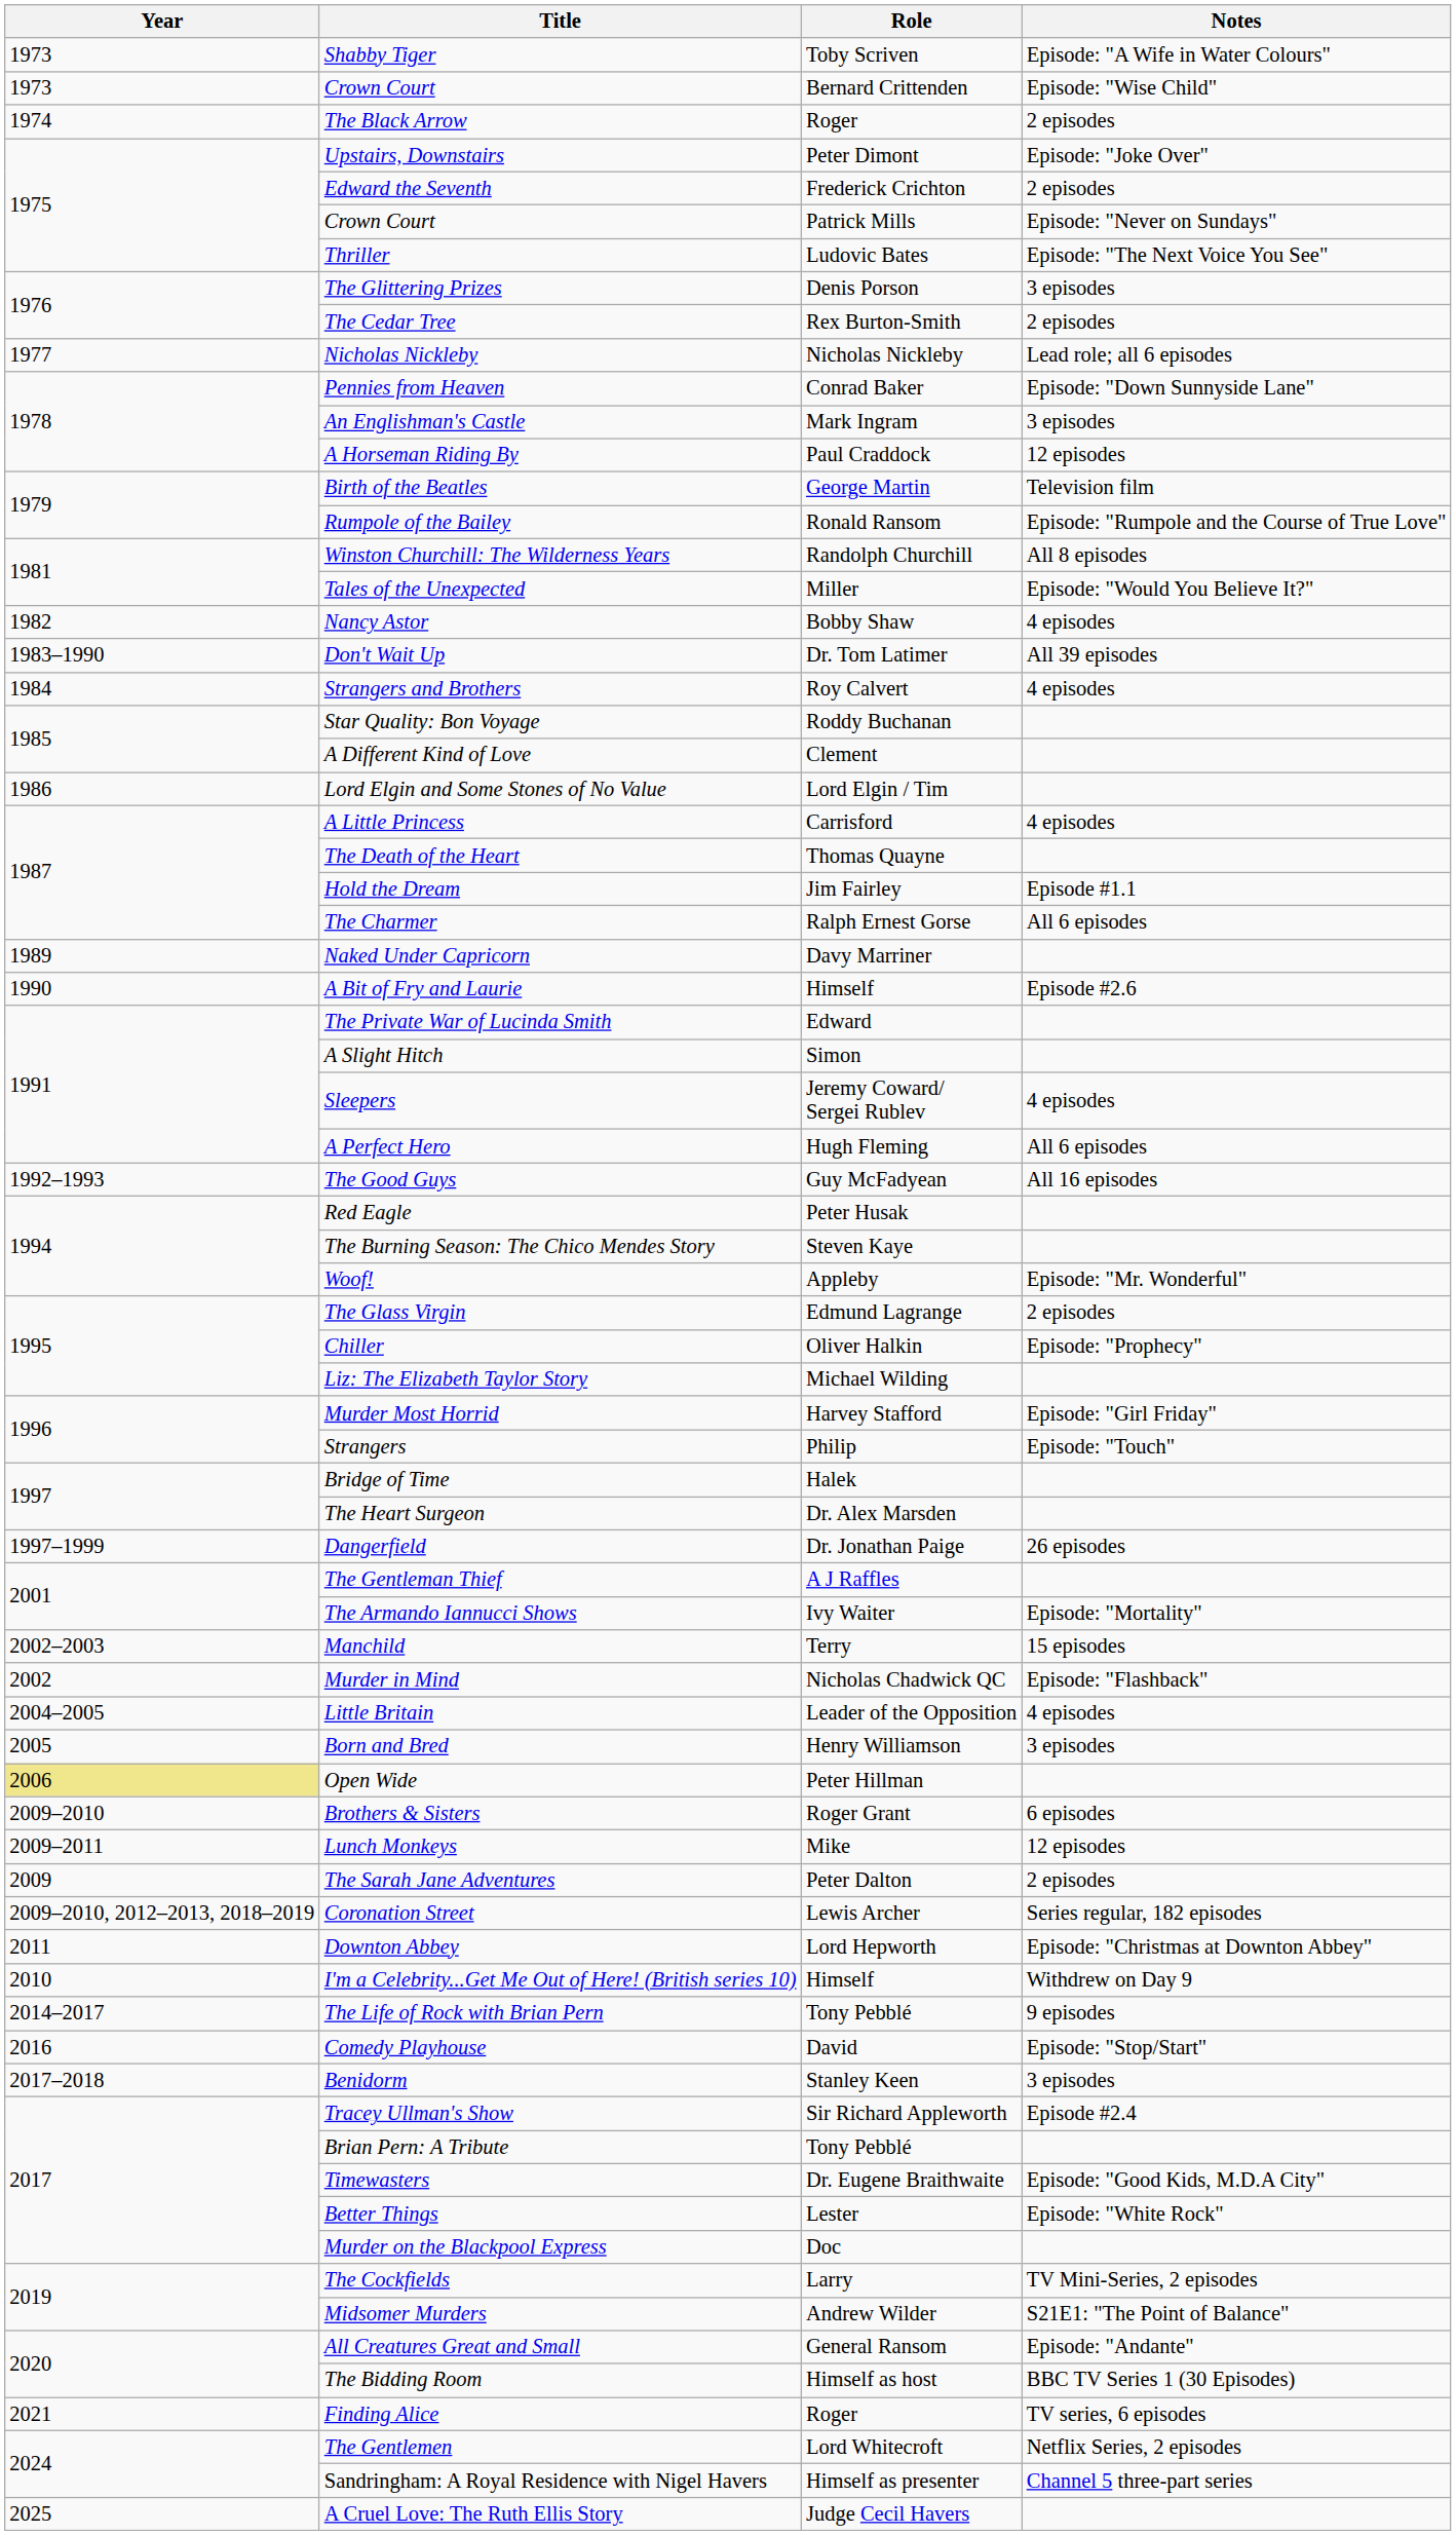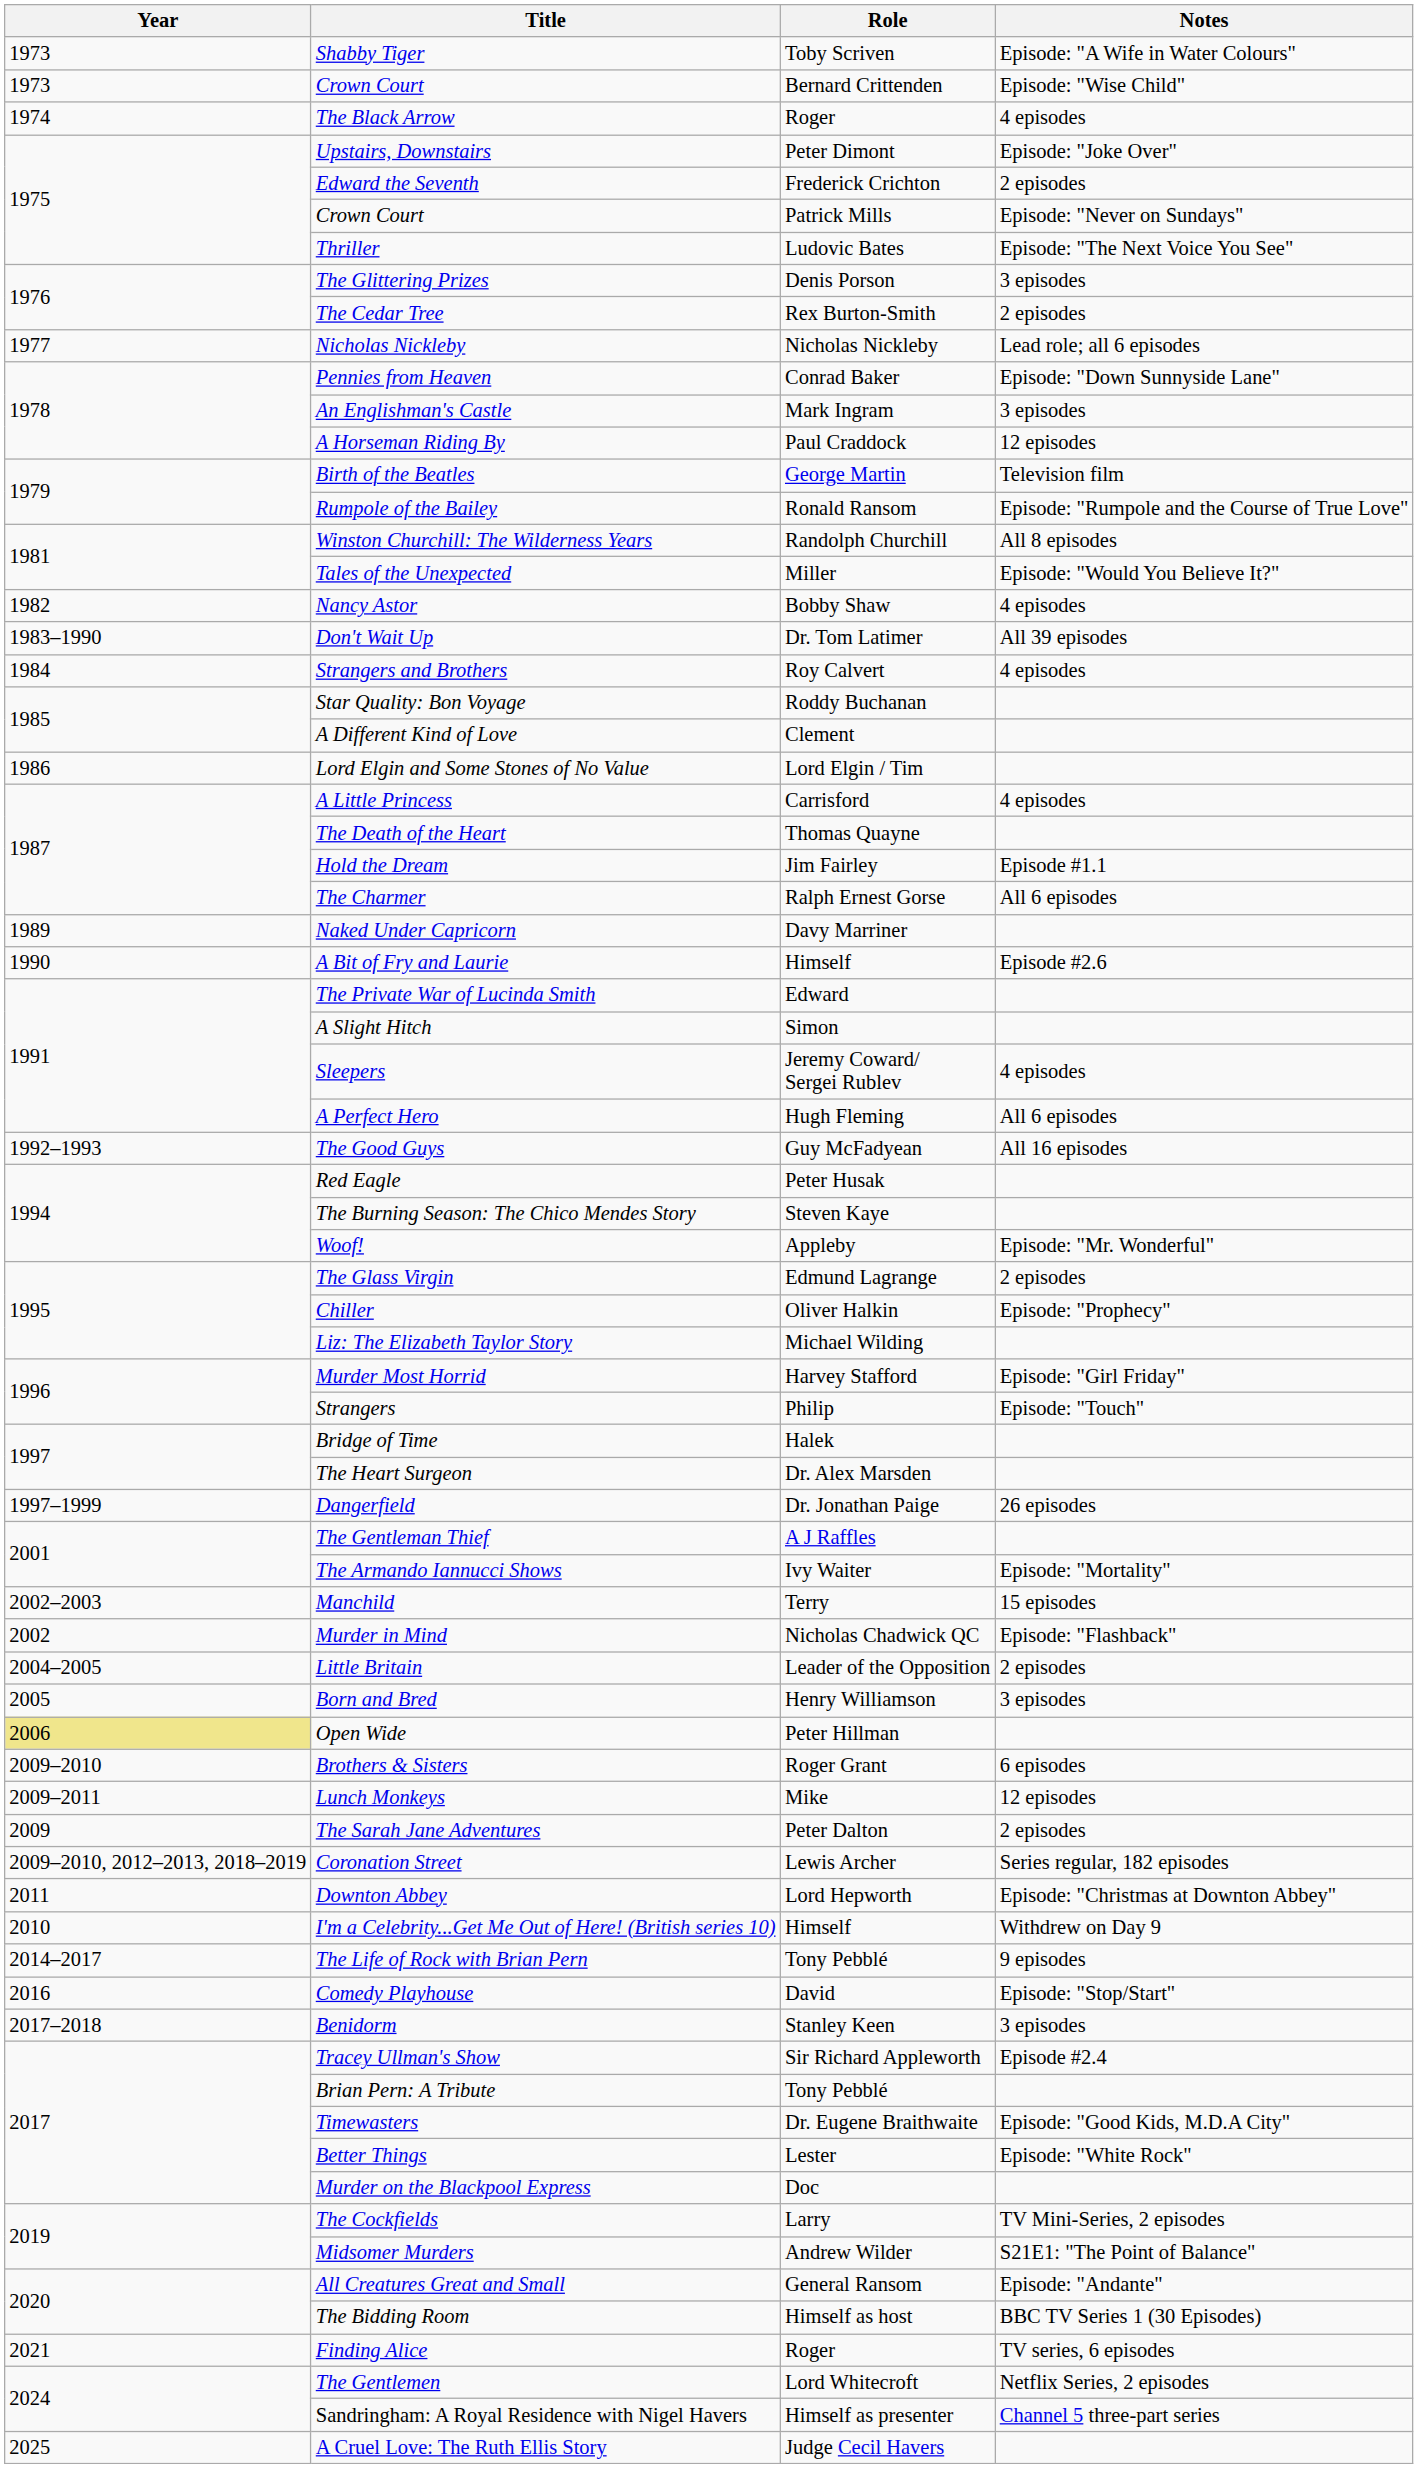The Black Arrow | Notes: 2 episodes -> 4 episodes
Little Britain | Notes: 4 episodes -> 2 episodes
